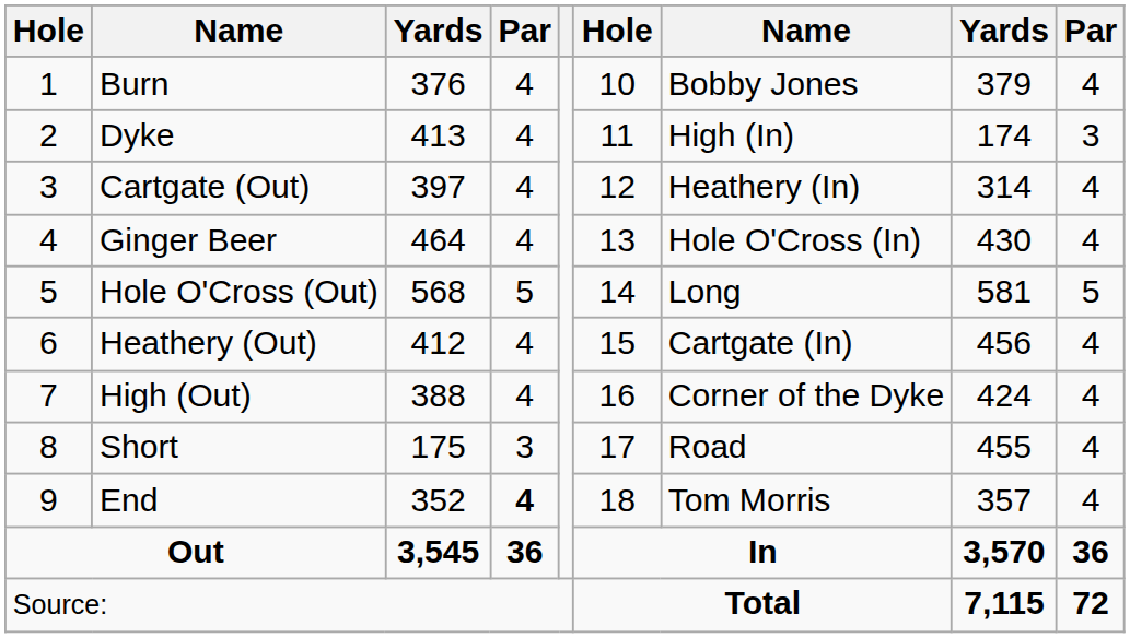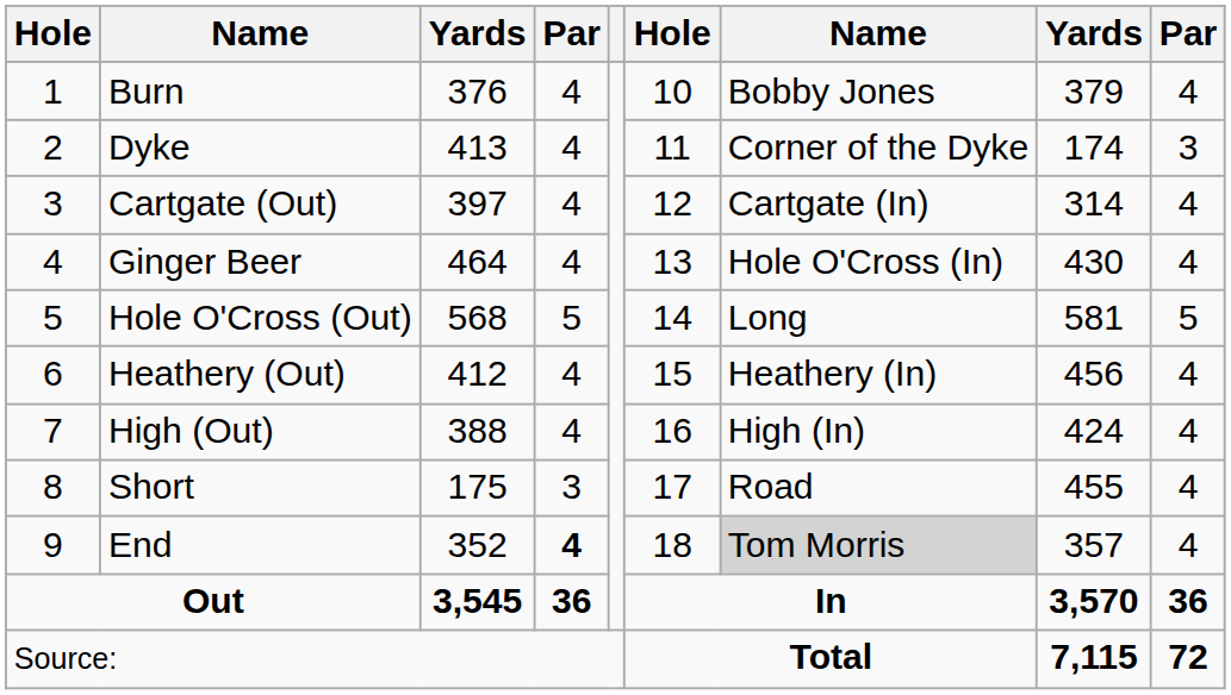Dyke | column 7: High (In) -> Corner of the Dyke
Cartgate (Out) | column 7: Heathery (In) -> Cartgate (In)
Heathery (Out) | column 7: Cartgate (In) -> Heathery (In)
High (Out) | column 7: Corner of the Dyke -> High (In)
End | column 7: no background -> lightgrey background
